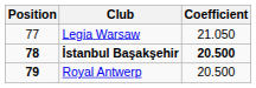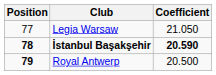İstanbul Başakşehir | Coefficient: 20.500 -> 20.590
